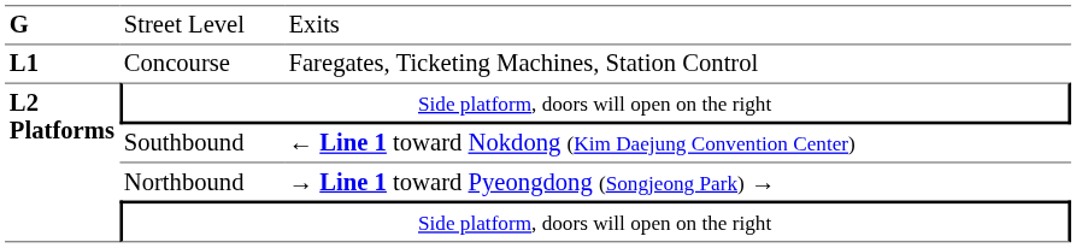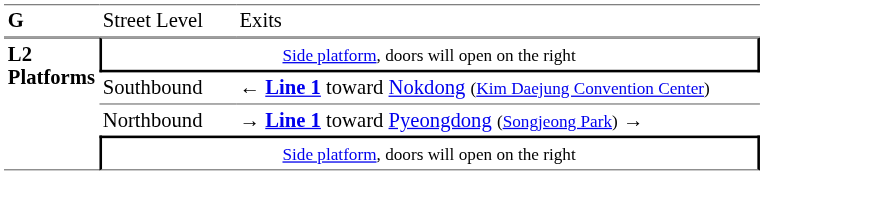- row: L1 | Concourse | Faregates, Ticketing Machines, Station Control
